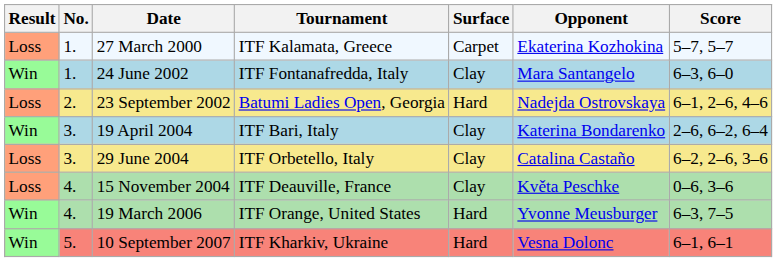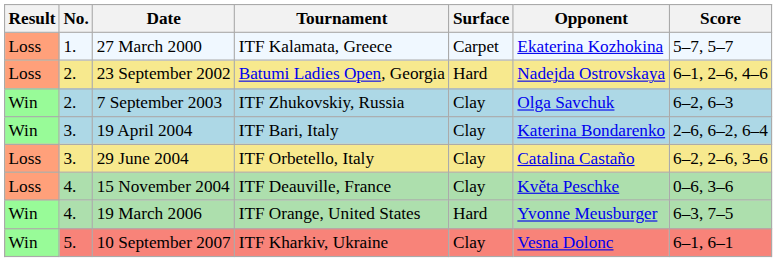- row: Win | 1. | 24 June 2002 | ITF Fontanafredda, Italy | Clay | Mara Santangelo | 6–3, 6–0
+ row: Win | 2. | 7 September 2003 | ITF Zhukovskiy, Russia | Clay | Olga Savchuk | 6–2, 6–3
10 September 2007 | Surface: Hard -> Clay
